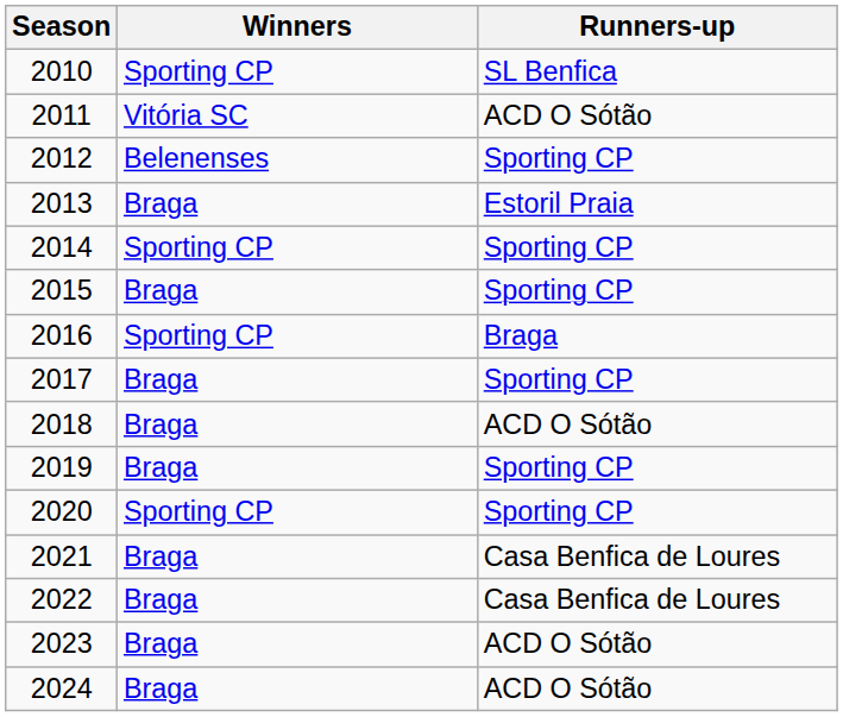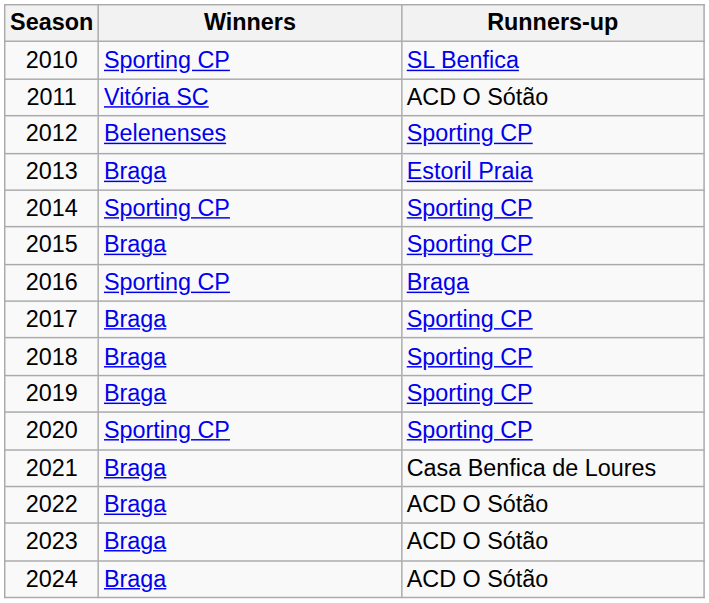2018 | Runners-up: ACD O Sótão -> Sporting CP
2022 | Runners-up: Casa Benfica de Loures -> ACD O Sótão
